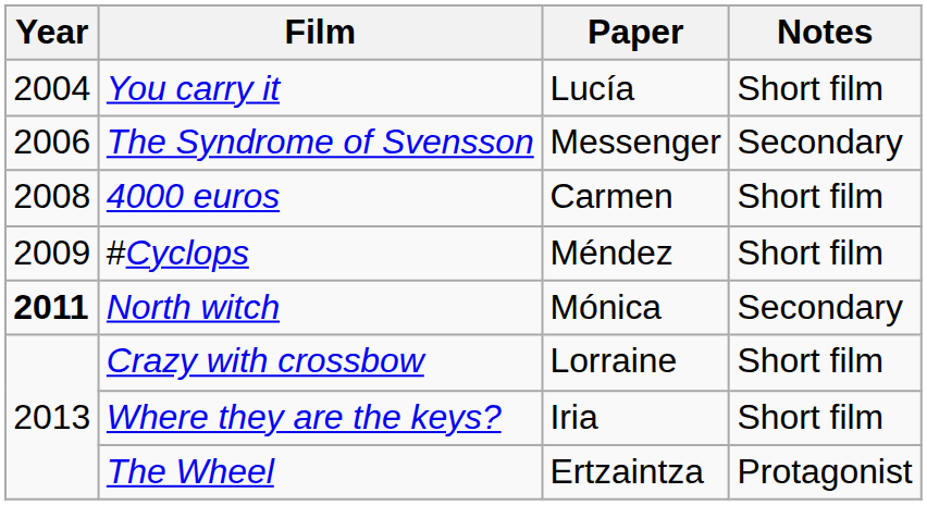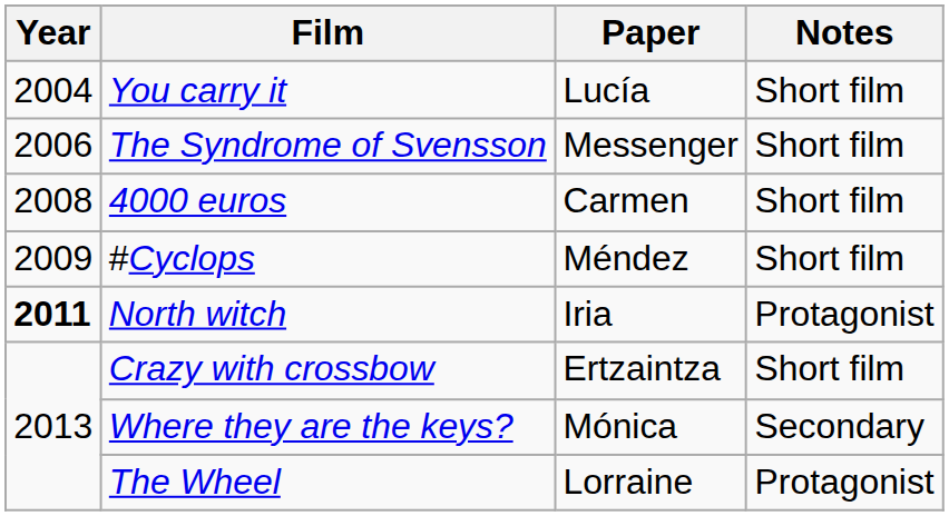The Syndrome of Svensson | Notes: Secondary -> Short film
North witch | Paper: Mónica -> Iria
North witch | Notes: Secondary -> Protagonist
Crazy with crossbow | Paper: Lorraine -> Ertzaintza
Where they are the keys? | Paper: Iria -> Mónica
Where they are the keys? | Notes: Short film -> Secondary
The Wheel | Paper: Ertzaintza -> Lorraine
